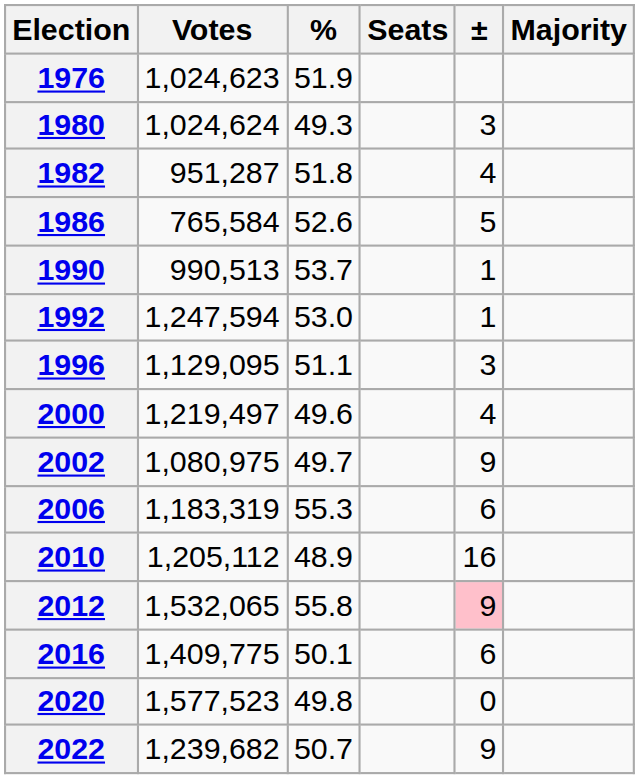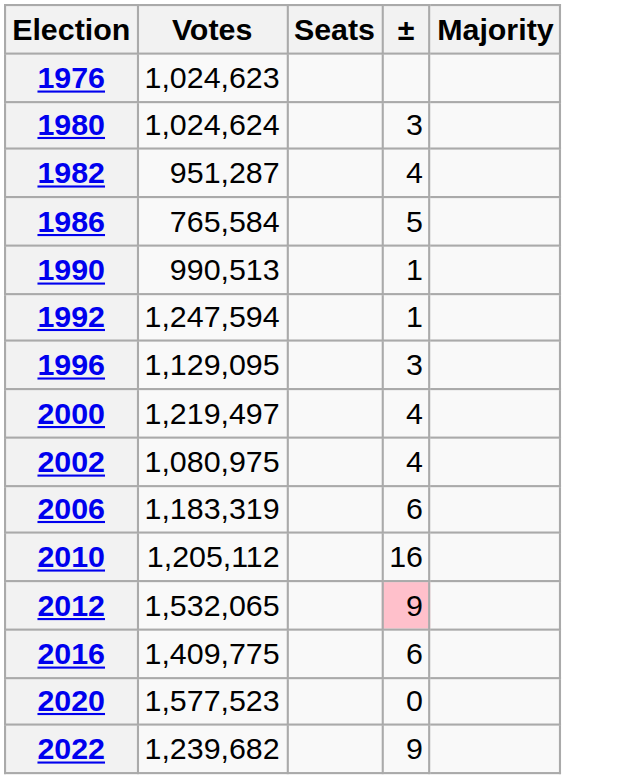- column: % | 51.9 | 49.3 | 51.8 | 52.6 | 53.7 | 53.0 | 51.1 | 49.6 | 49.7 | 55.3 | 48.9 | 55.8 | 50.1 | 49.8 | 50.7
2002 | ±: 9 -> 4
